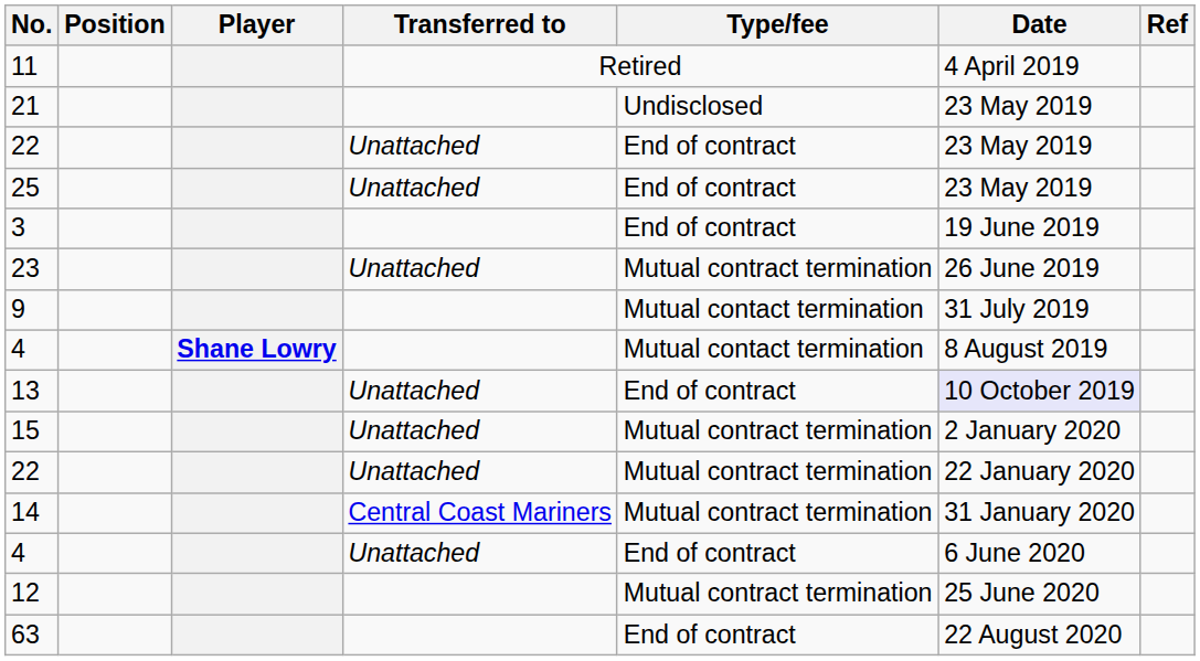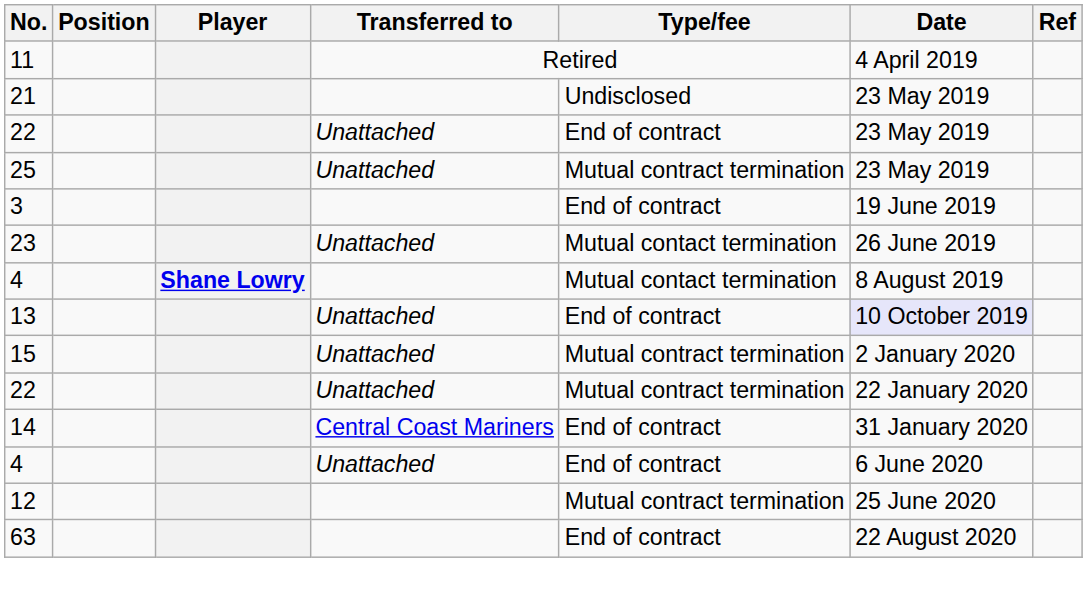25 | Type/fee: End of contract -> Mutual contract termination
23 | Type/fee: Mutual contract termination -> Mutual contact termination
- row: 9 | Mutual contact termination | 31 July 2019
14 | Type/fee: Mutual contract termination -> End of contract
